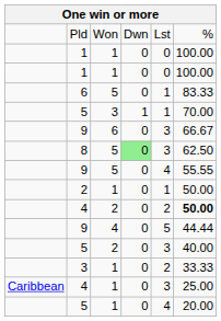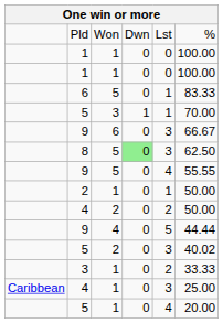4 / 2 | column 6: bold -> normal
5 / 2 | column 6: 40.00 -> 40.02
